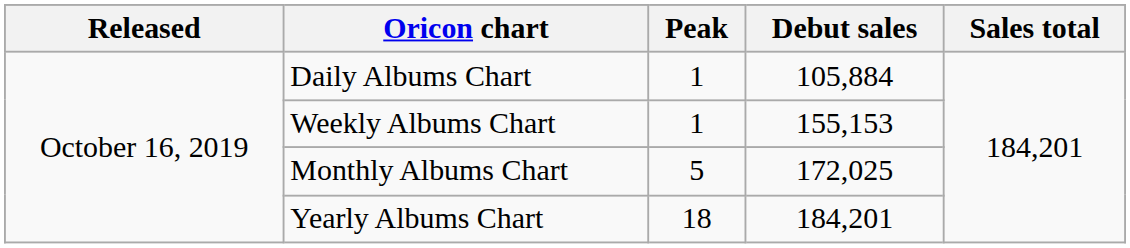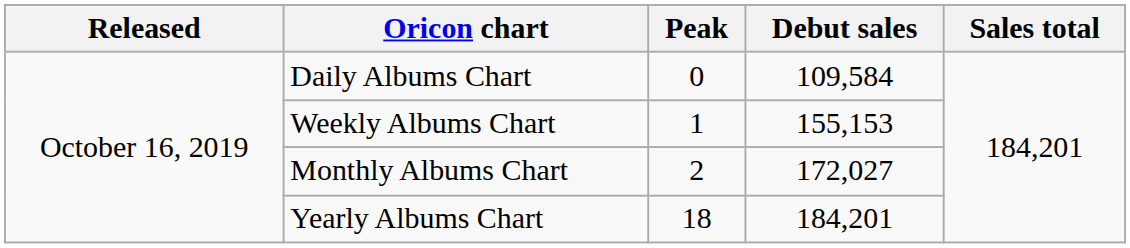Daily Albums Chart | Peak: 1 -> 0
Daily Albums Chart | Debut sales: 105,884 -> 109,584
Monthly Albums Chart | Peak: 5 -> 2
Monthly Albums Chart | Debut sales: 172,025 -> 172,027
